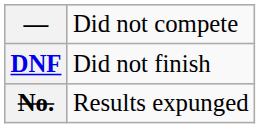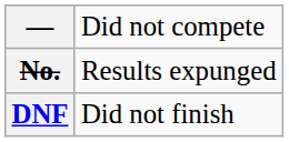rows swapped: DNF <-> No.
